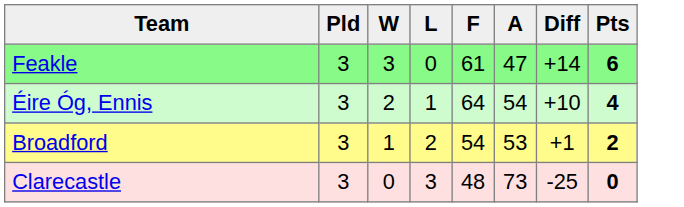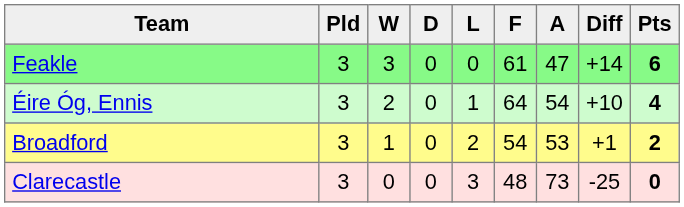+ column: D | 0 | 0 | 0 | 0
